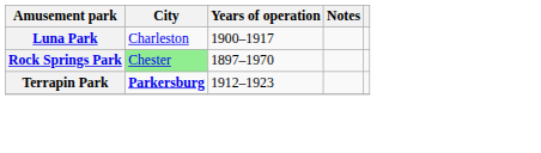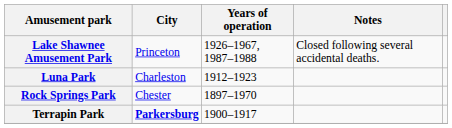+ row: Lake Shawnee Amusement Park | Princeton | 1926–1967, 1987–1988 | Closed following several accidental deaths.
Luna Park | Years of operation: 1900–1917 -> 1912–1923
Rock Springs Park | City: lightgreen background -> no background
Terrapin Park | Years of operation: 1912–1923 -> 1900–1917
